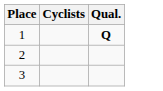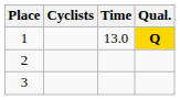+ column: Time | 13.0
1 | Qual.: no background -> gold background
